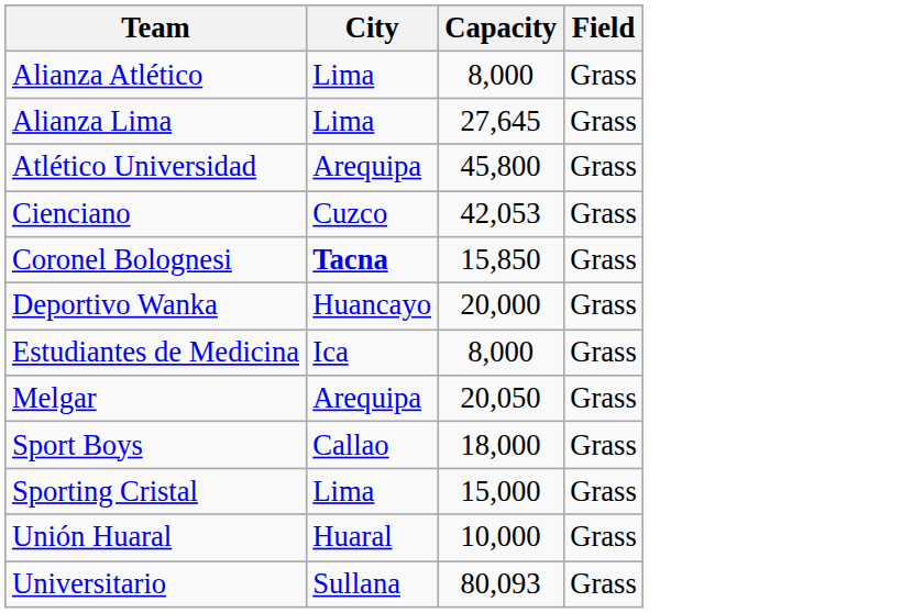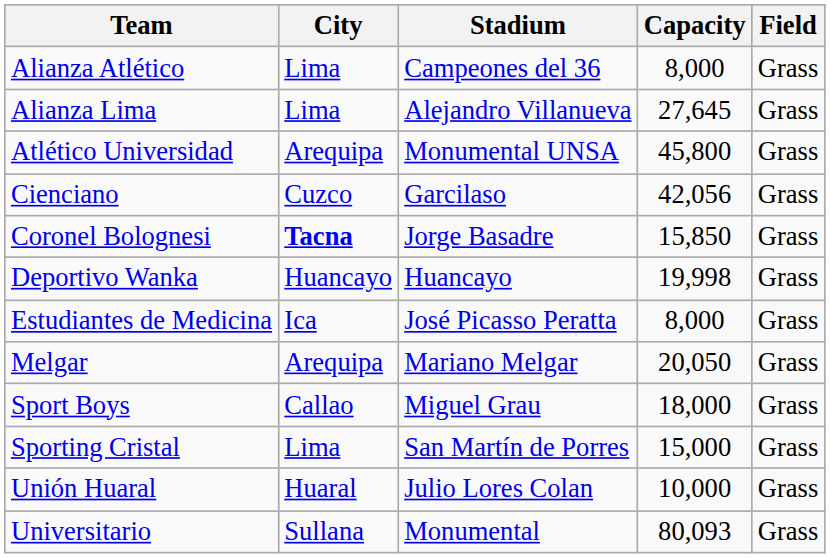+ column: Stadium | Campeones del 36 | Alejandro Villanueva | Monumental UNSA | Garcilaso | Jorge Basadre | Huancayo | José Picasso Peratta | Mariano Melgar | Miguel Grau | San Martín de Porres | Julio Lores Colan | Monumental
Cienciano | Capacity: 42,053 -> 42,056
Deportivo Wanka | Capacity: 20,000 -> 19,998
